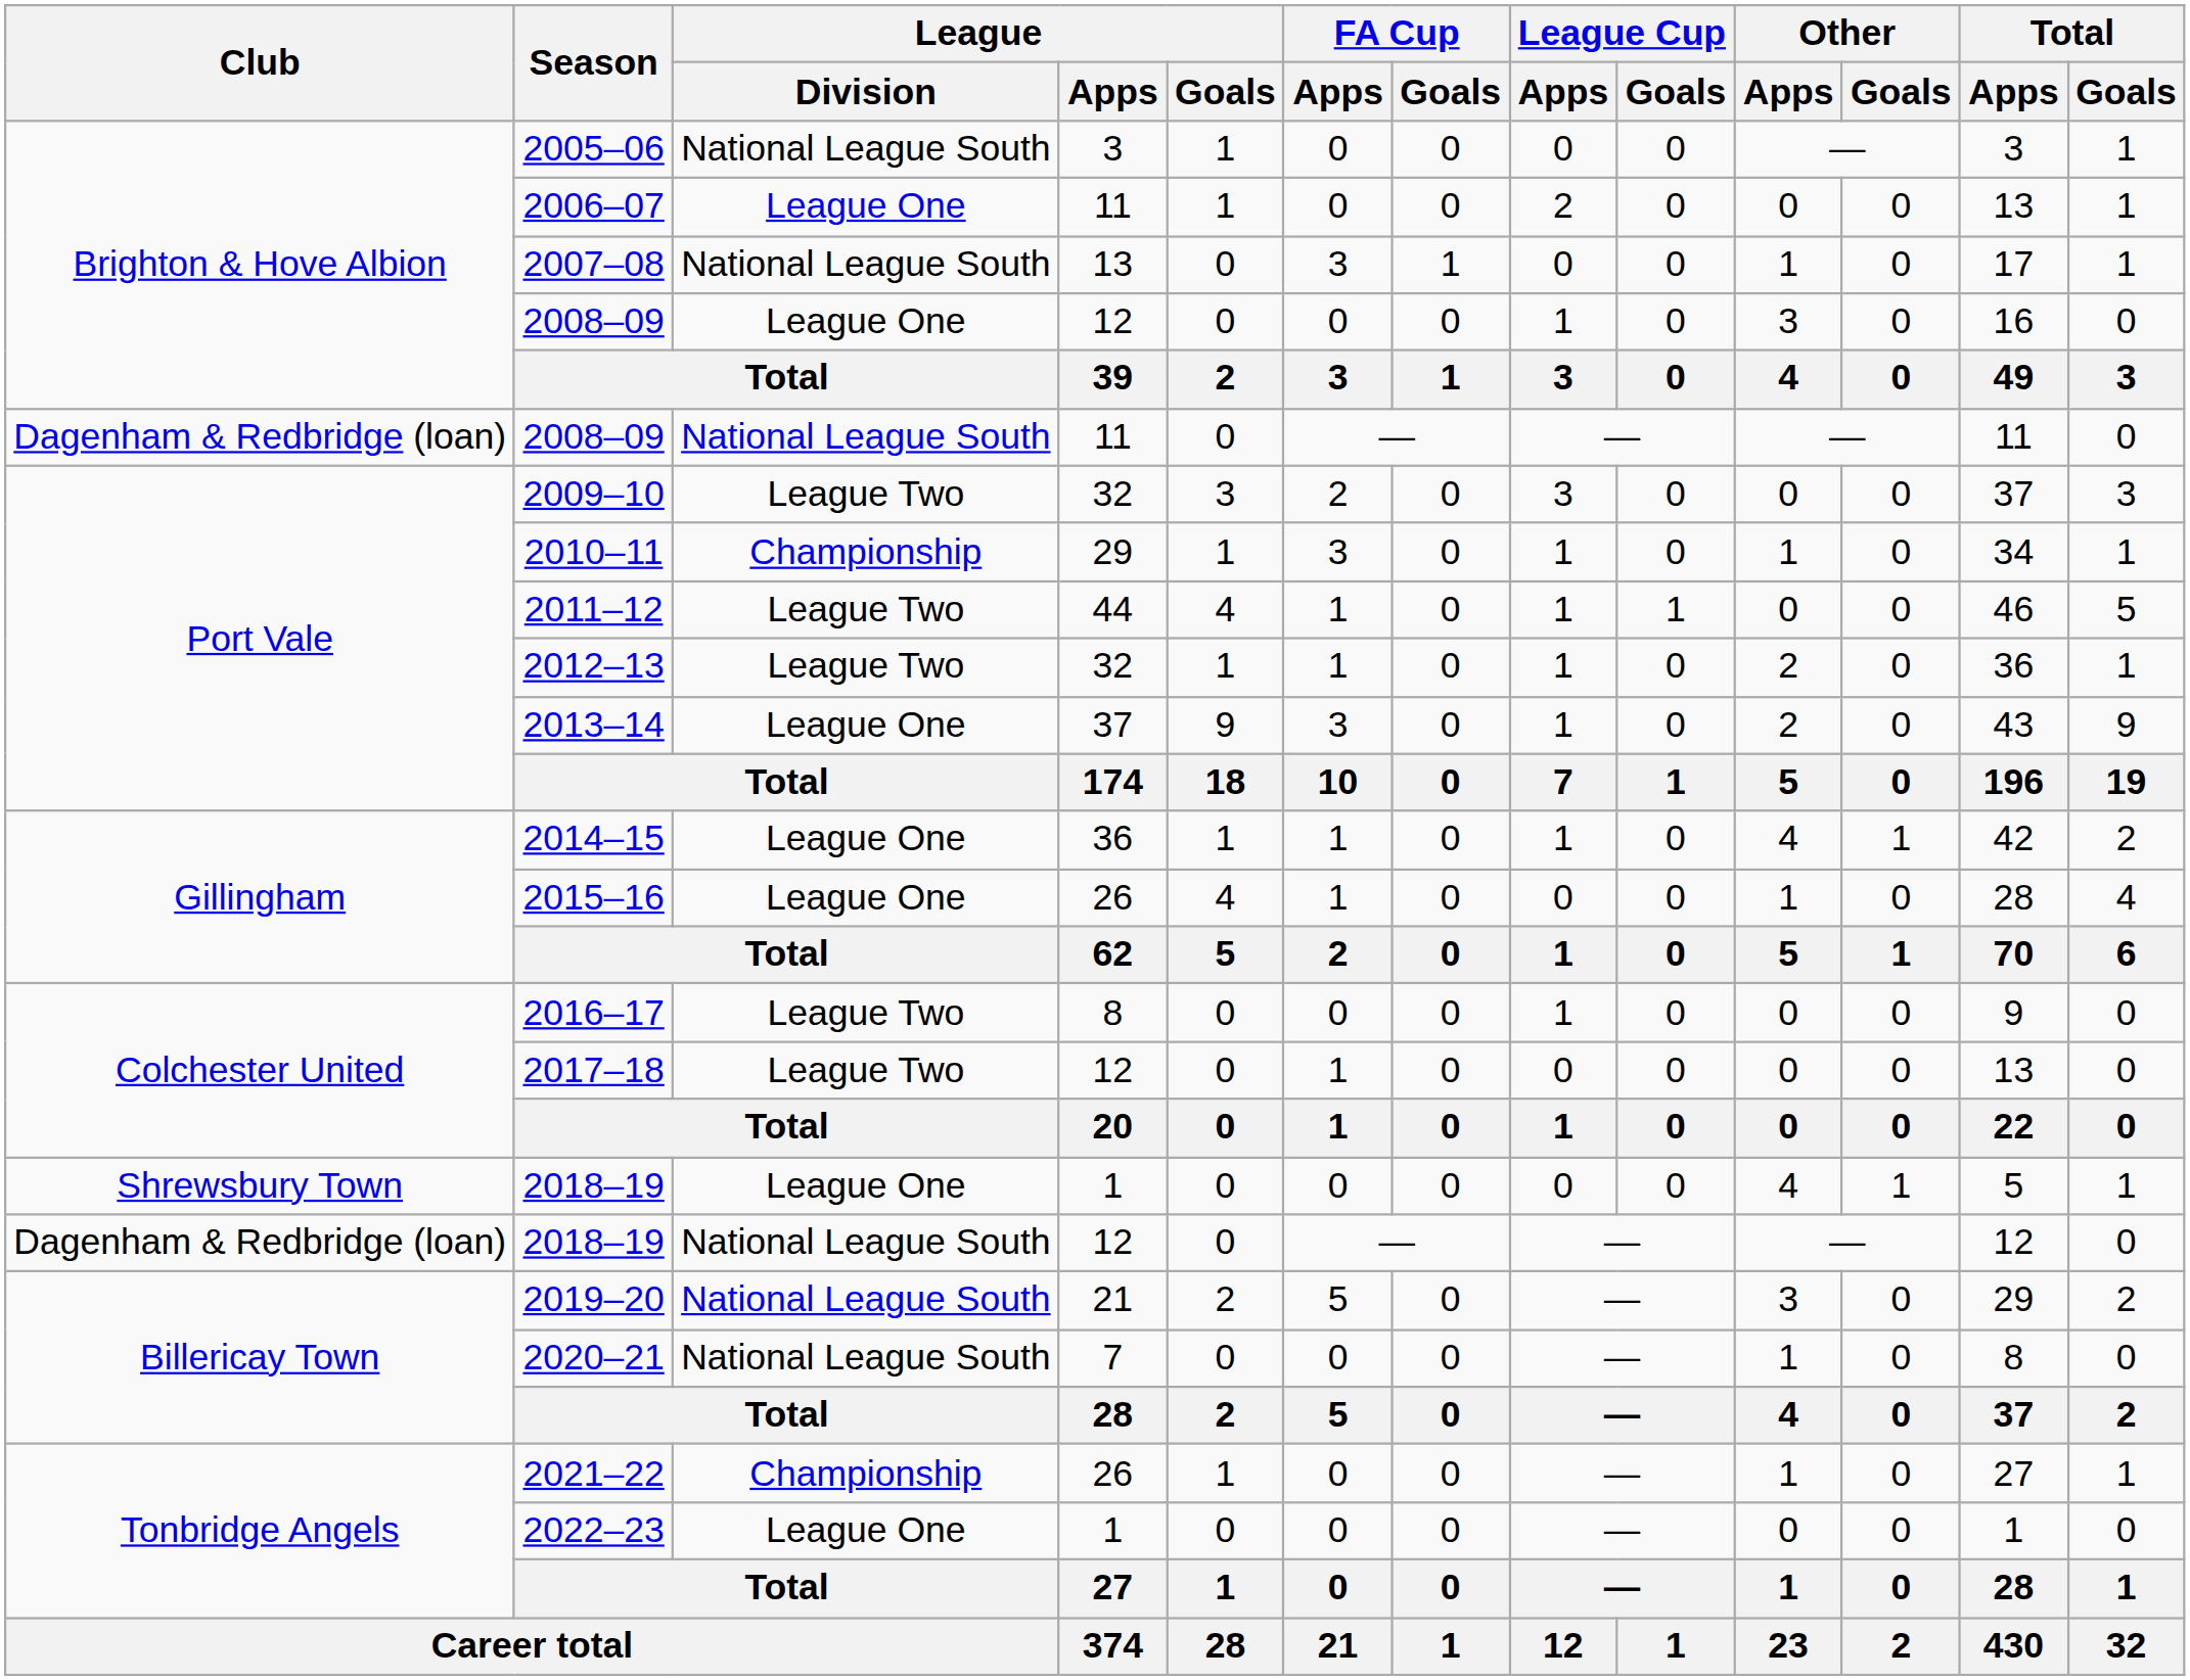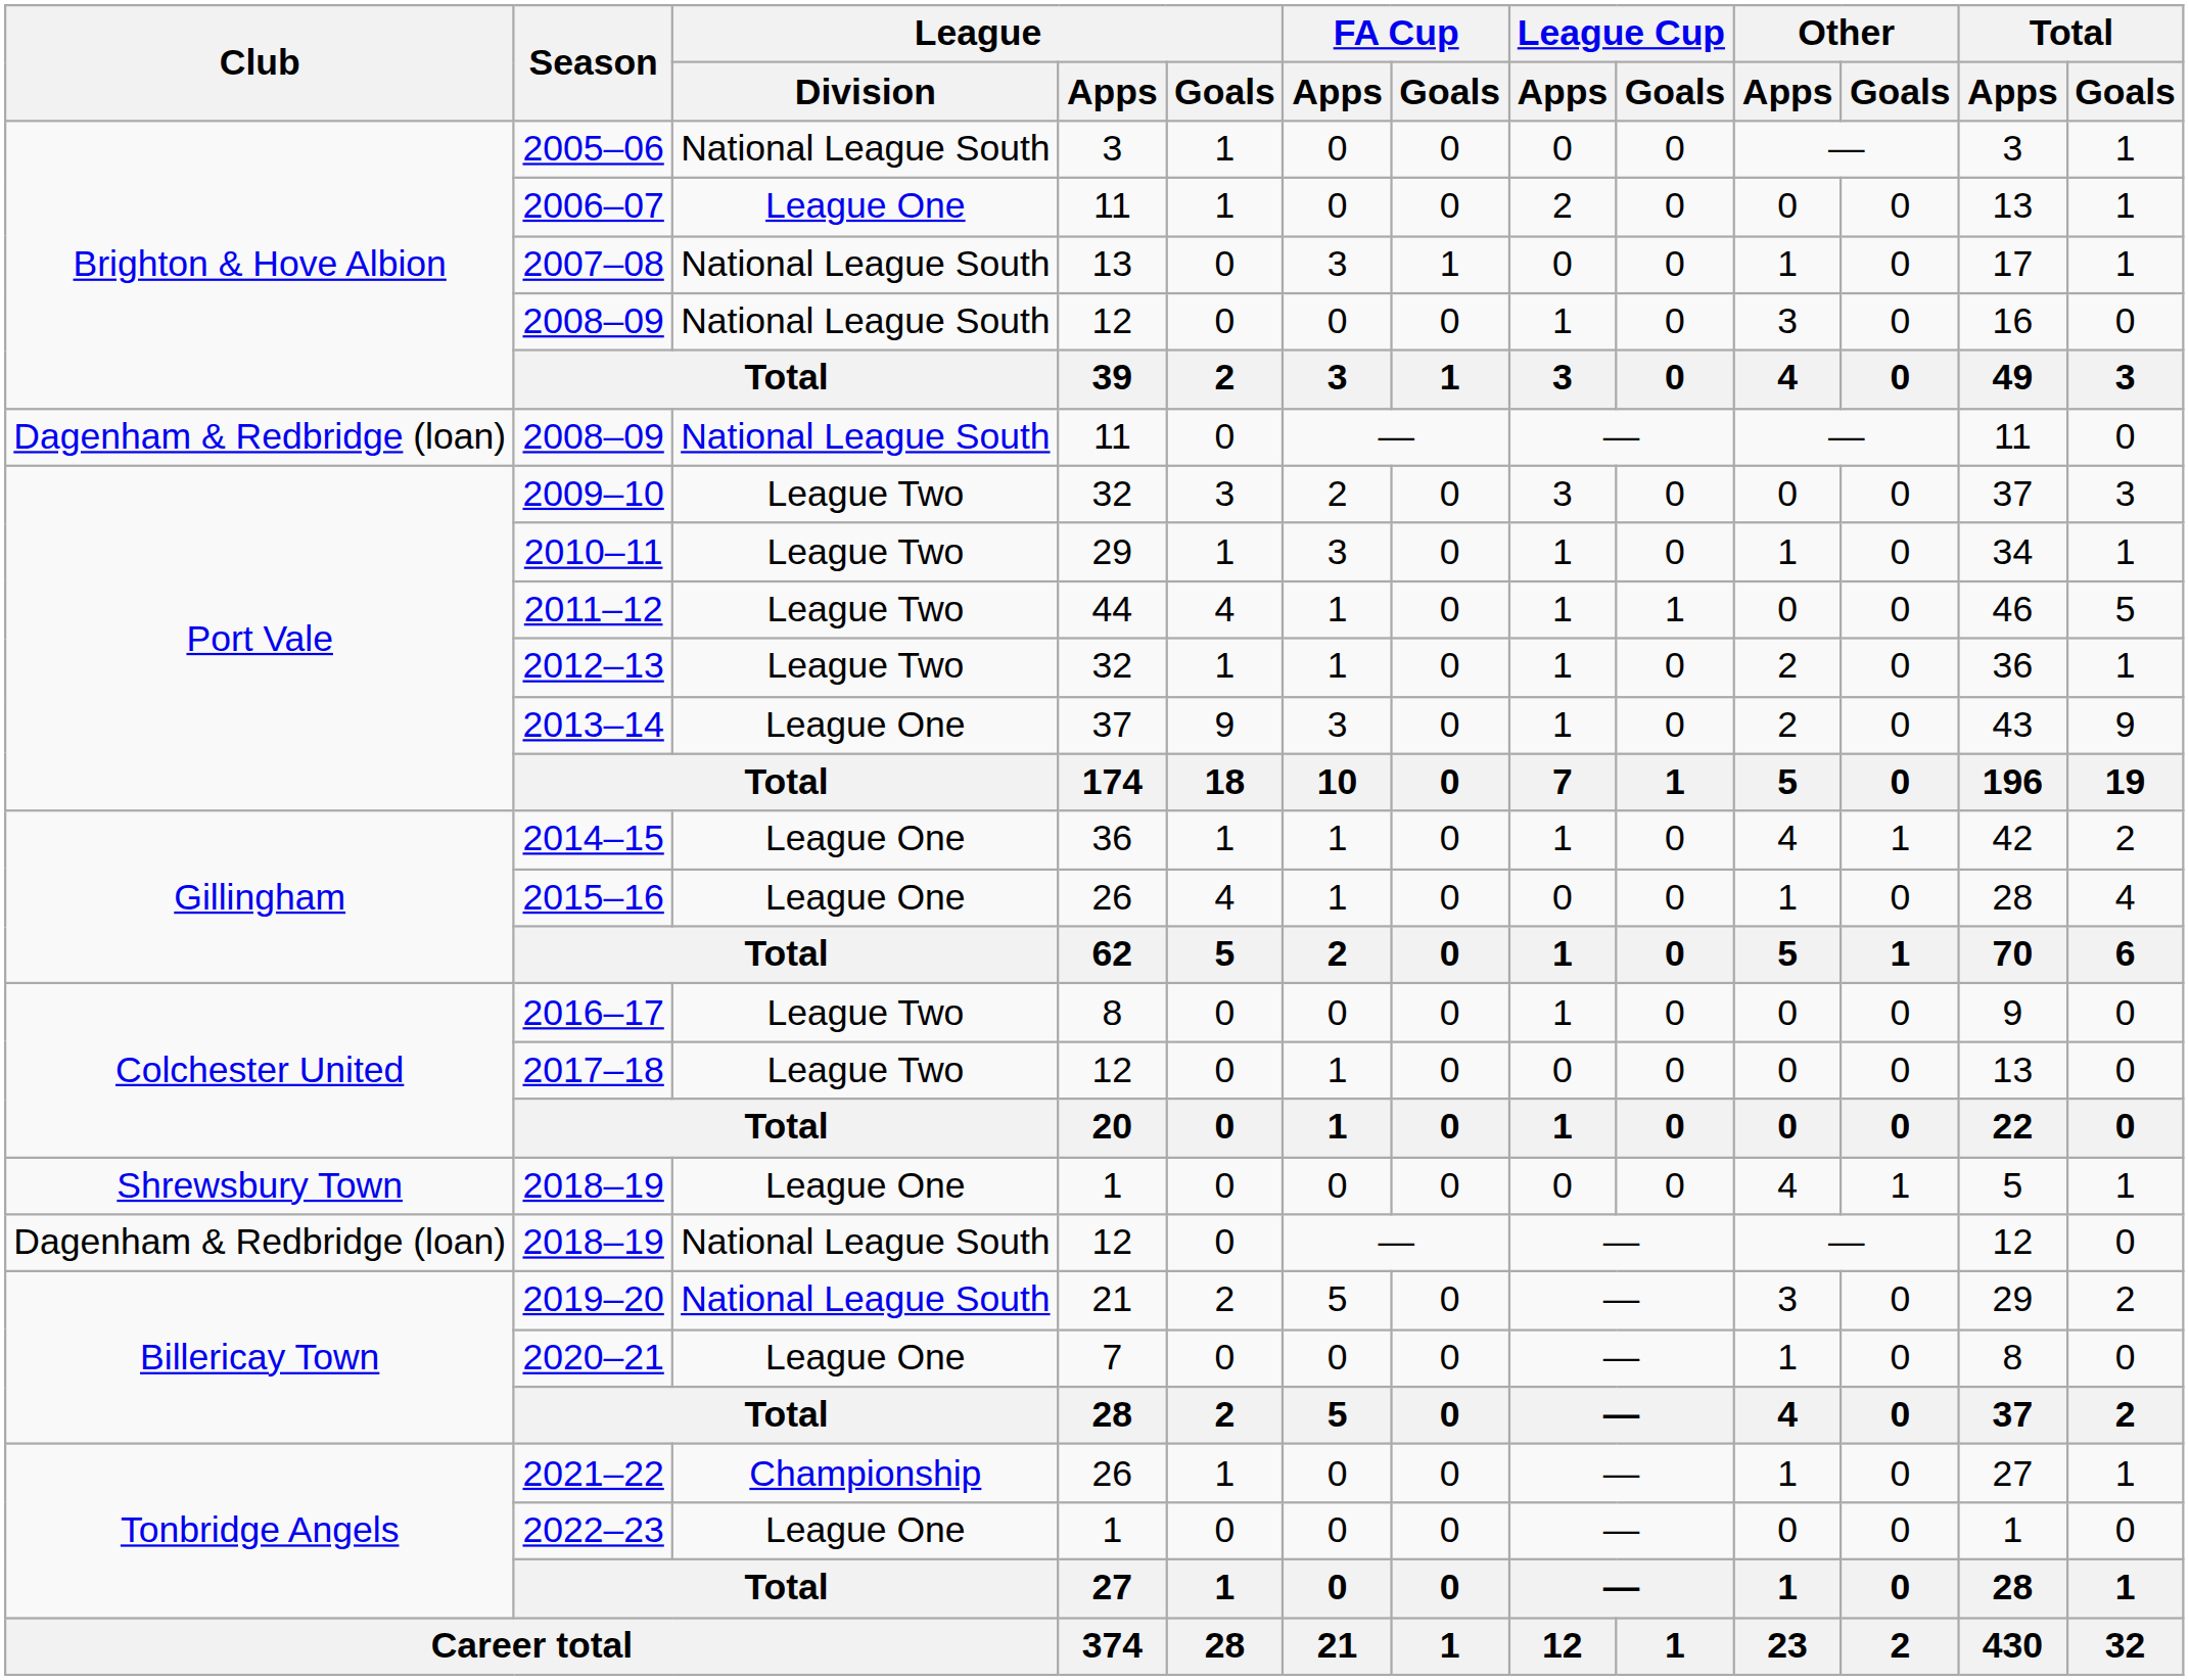2008–09 / 12 | League / Division: League One -> National League South
2010–11 | League / Division: Championship -> League Two
2020–21 | League / Division: National League South -> League One
